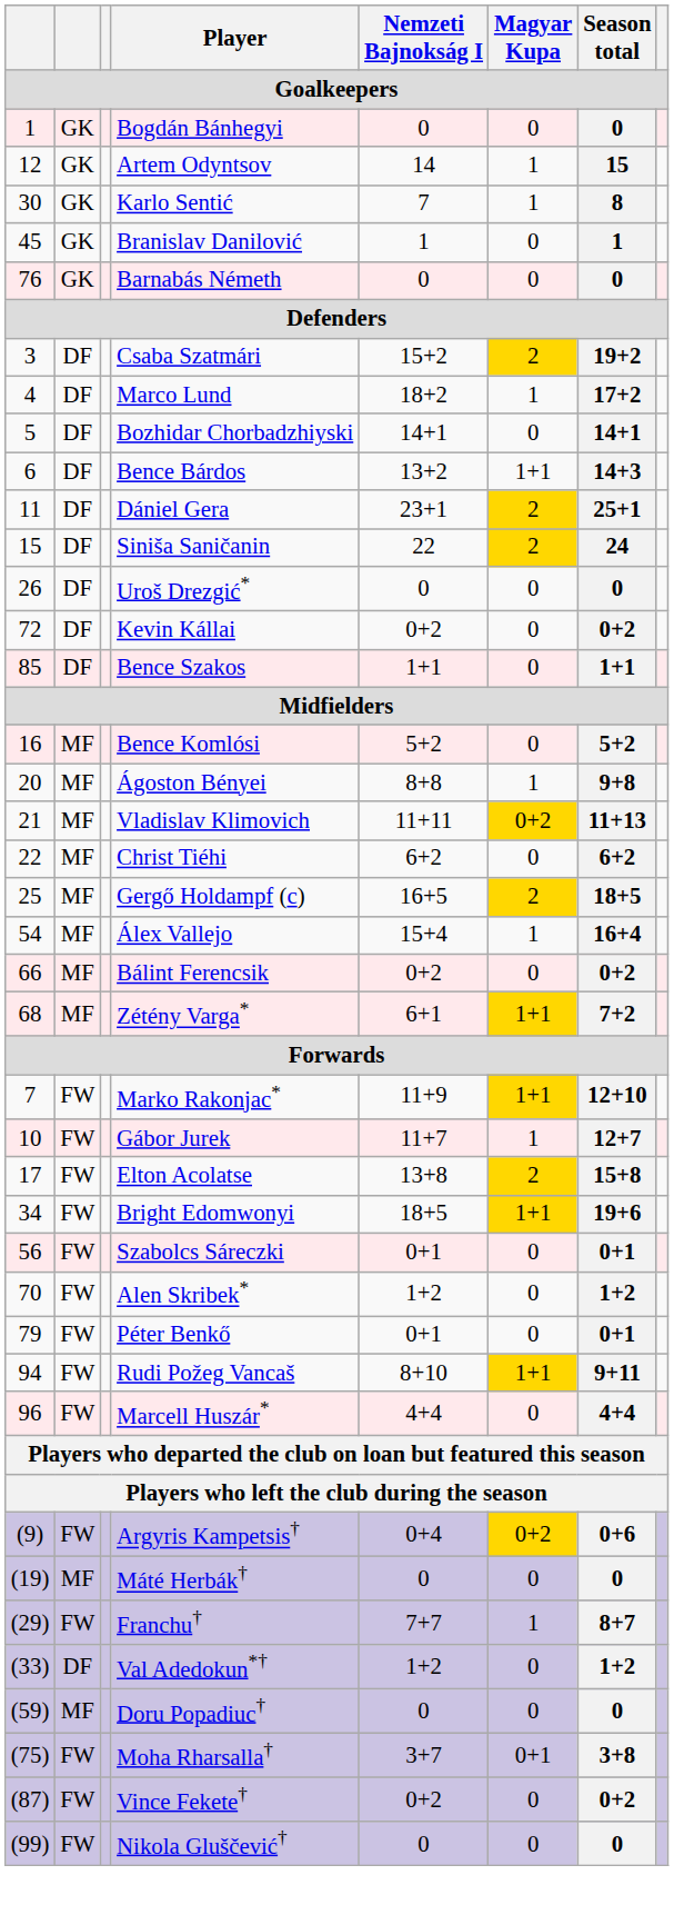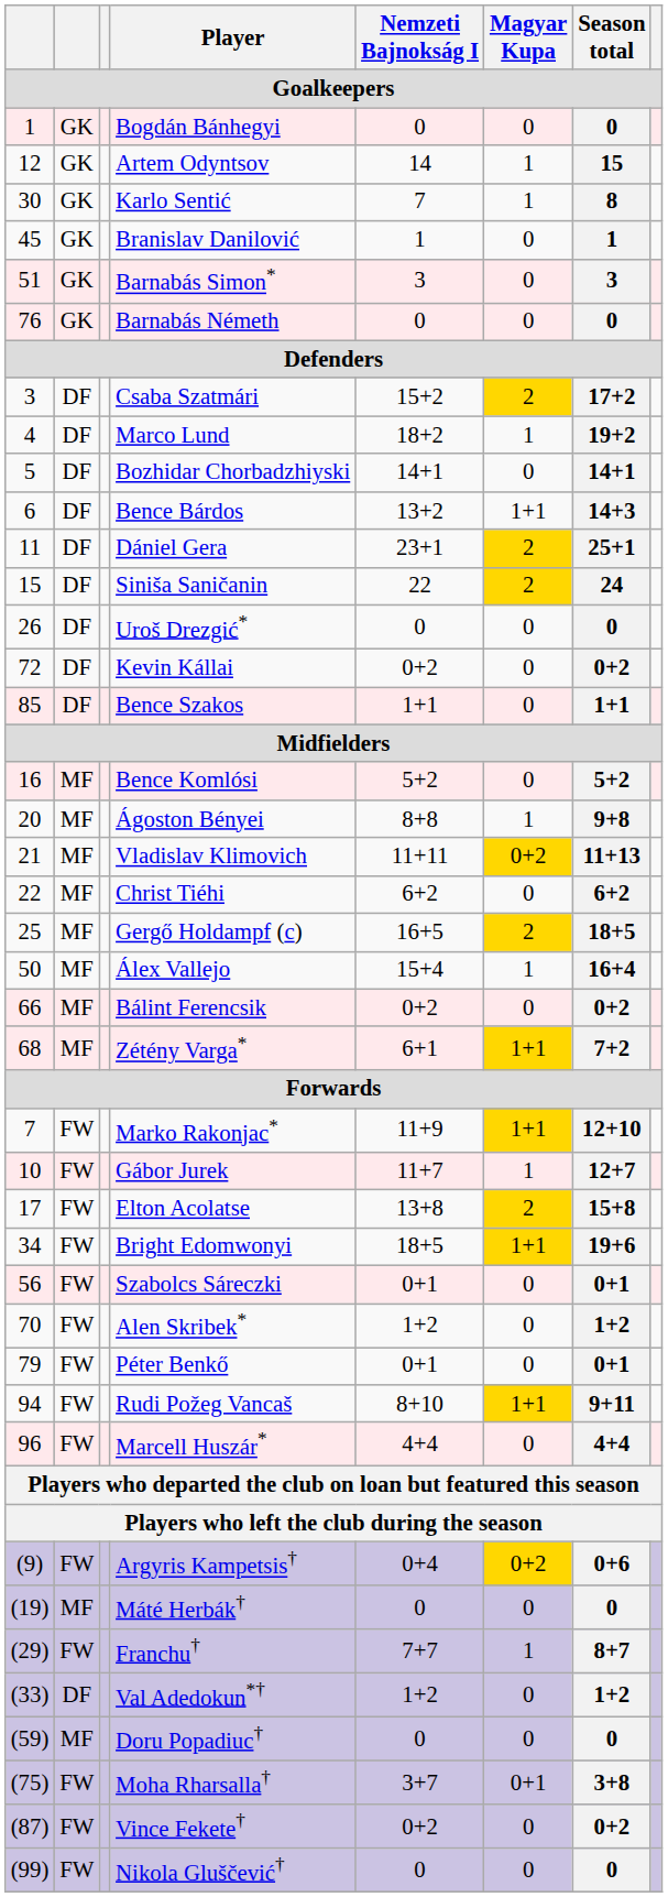+ row: 51 | GK | Barnabás Simon* | 3 | 0 | 3
Csaba Szatmári | Season total: 19+2 -> 17+2
Marco Lund | Season total: 17+2 -> 19+2
Álex Vallejo | column 1: 54 -> 50
